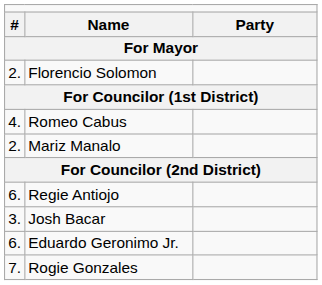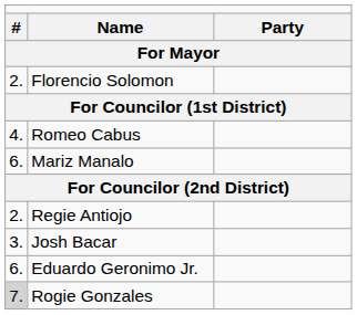Mariz Manalo | column 1: 2. -> 6.
Regie Antiojo | column 1: 6. -> 2.
Rogie Gonzales | column 1: no background -> lightgrey background
